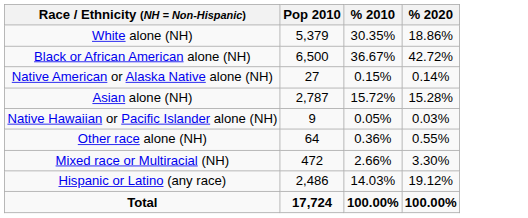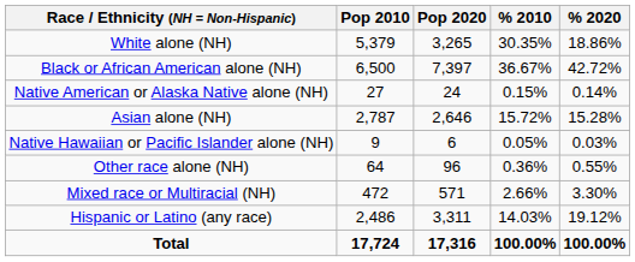+ column: Pop 2020 | 3,265 | 7,397 | 24 | 2,646 | 6 | 96 | 571 | 3,311 | 17,316
